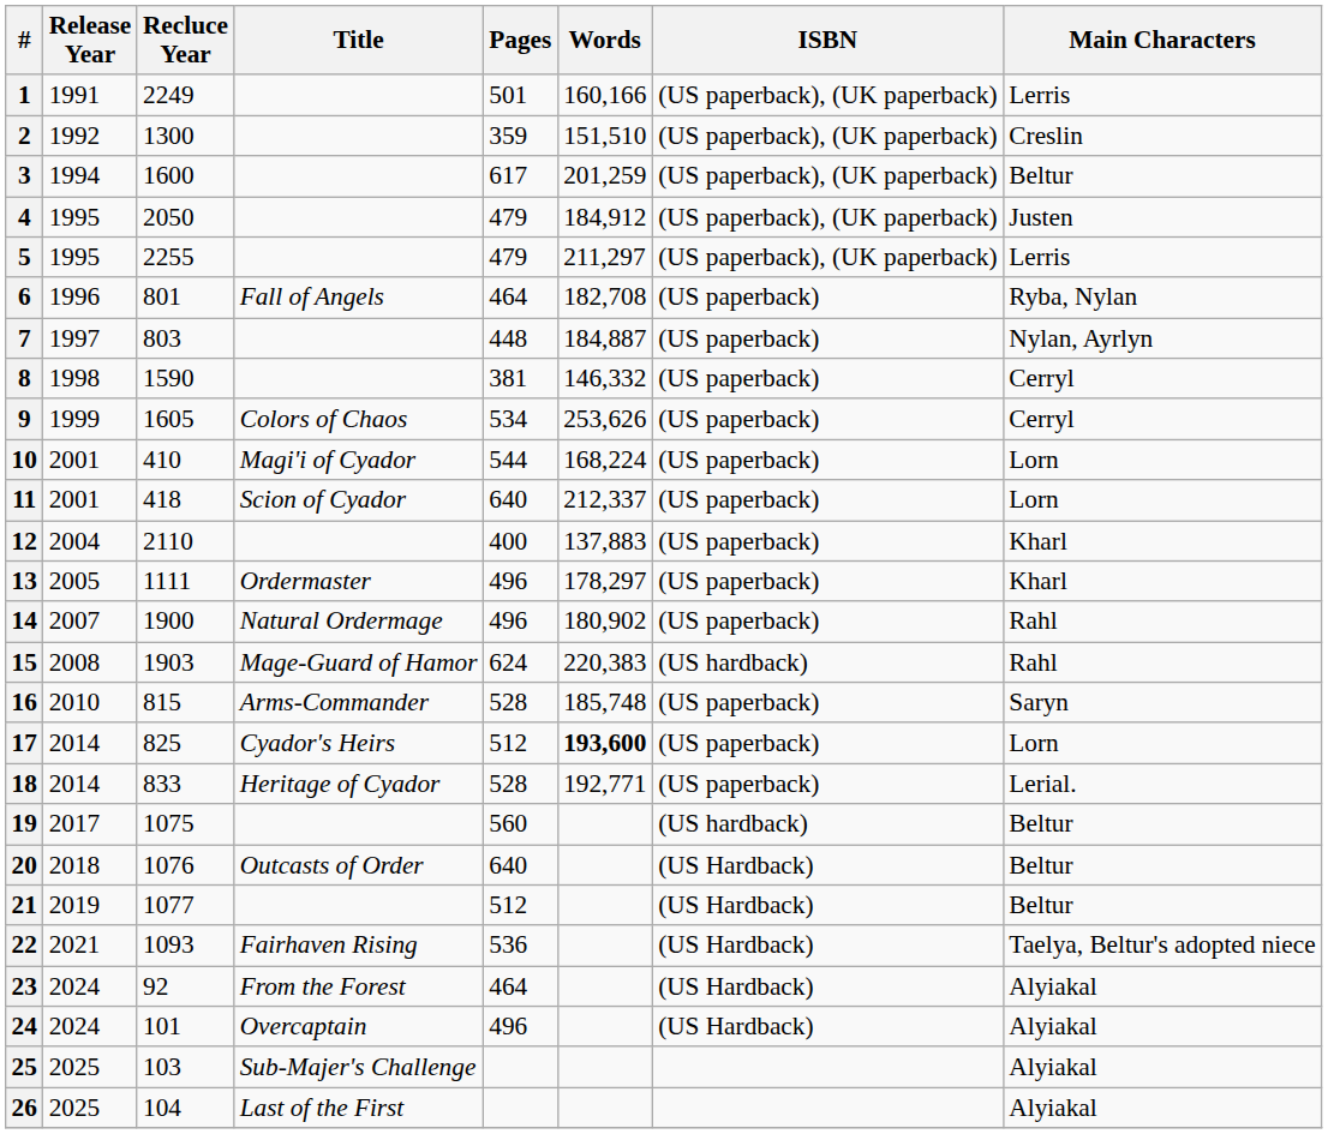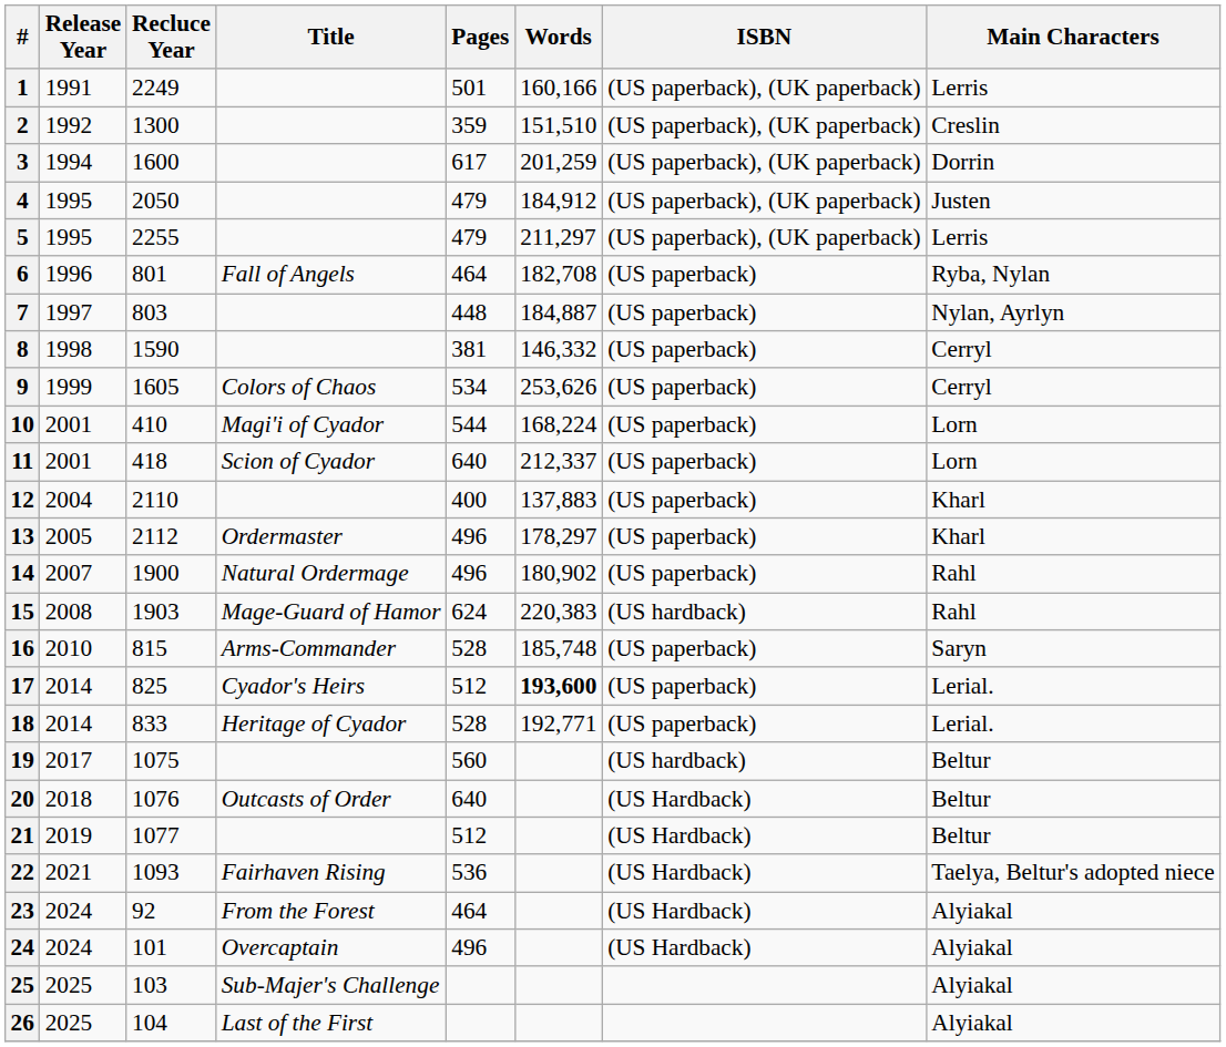3 | Main Characters: Beltur -> Dorrin
13 | Recluce Year: 1111 -> 2112
17 | Main Characters: Lorn -> Lerial.
